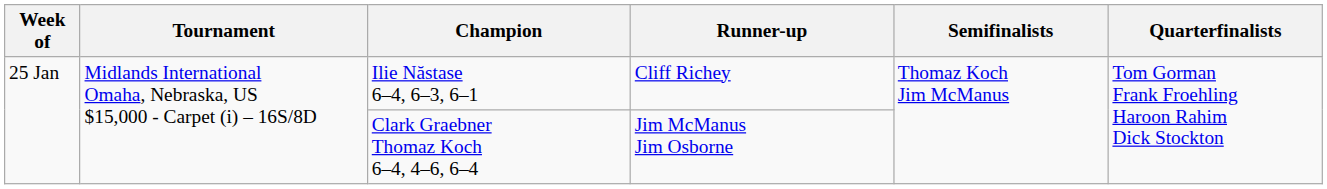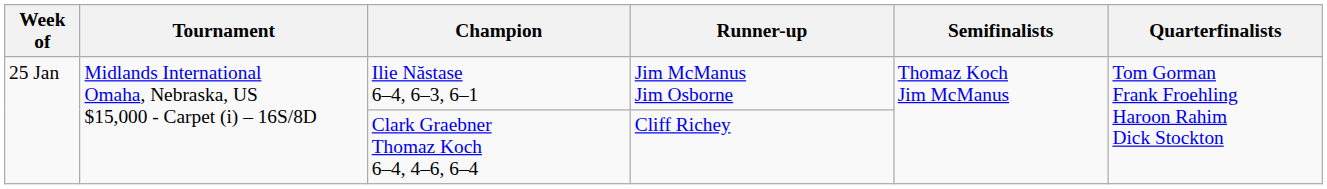Ilie Năstase 6–4, 6–3, 6–1 | Runner-up: Cliff Richey -> Jim McManus Jim Osborne
Clark Graebner Thomaz Koch 6–4, 4–6, 6–4 | Runner-up: Jim McManus Jim Osborne -> Cliff Richey
